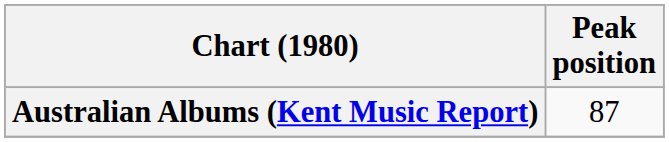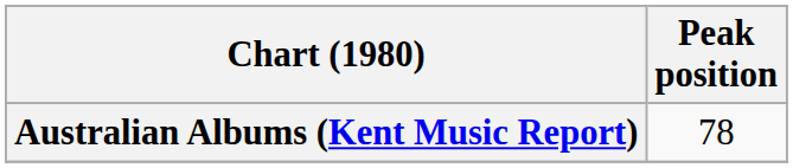Australian Albums (Kent Music Report) | Peak position: 87 -> 78
